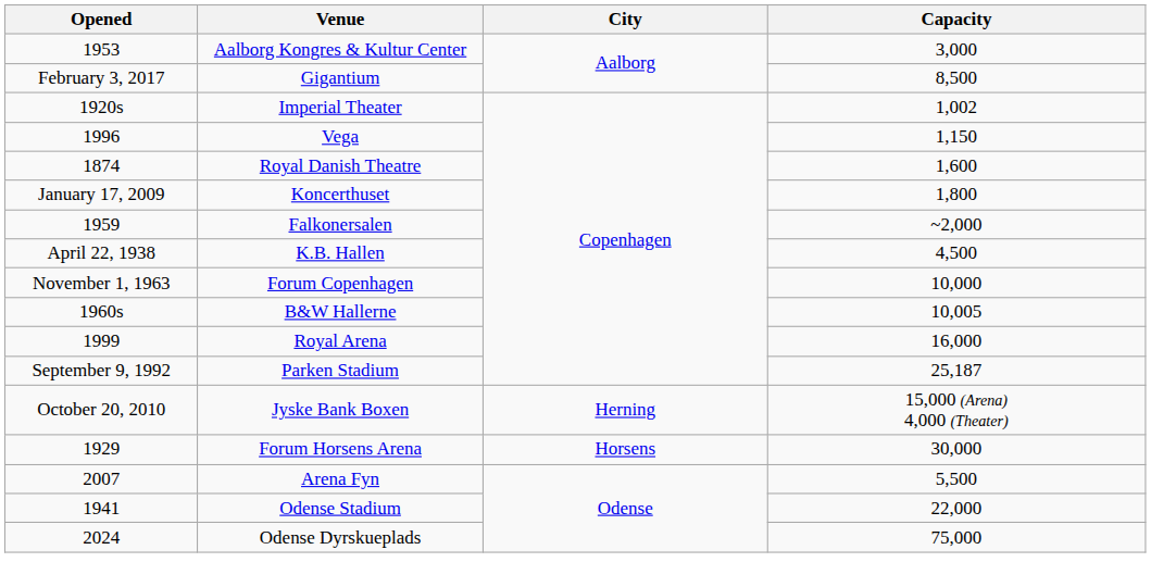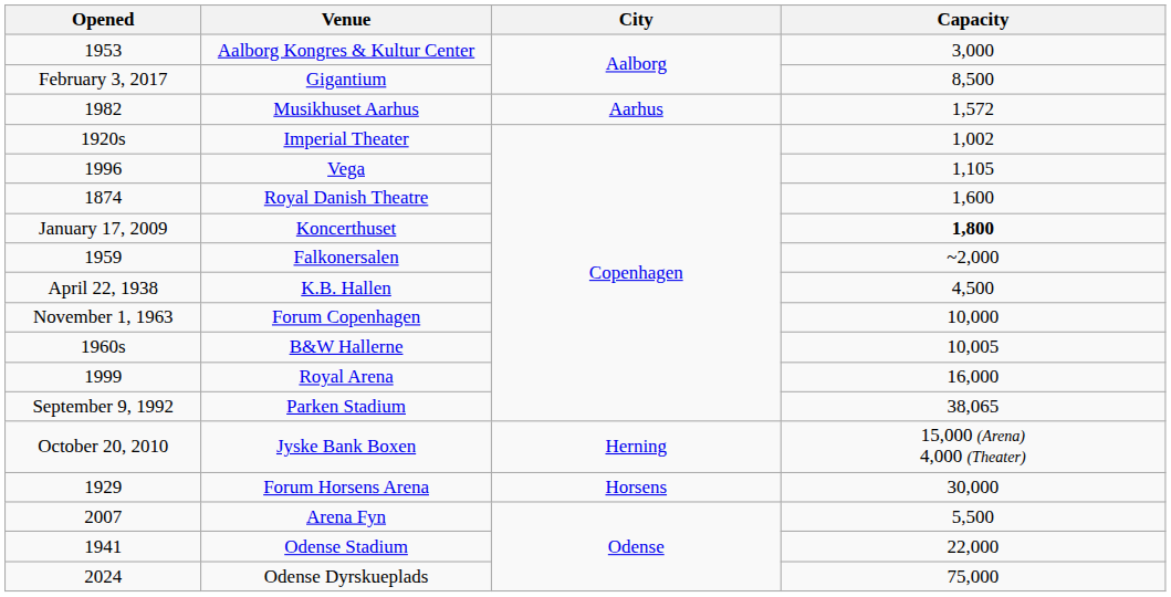+ row: 1982 | Musikhuset Aarhus | Aarhus | 1,572
Vega | Capacity: 1,150 -> 1,105
Koncerthuset | Capacity: normal -> bold
Parken Stadium | Capacity: 25,187 -> 38,065
